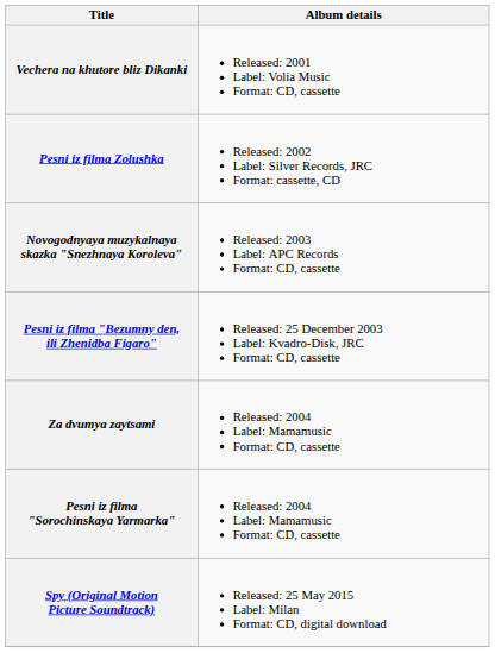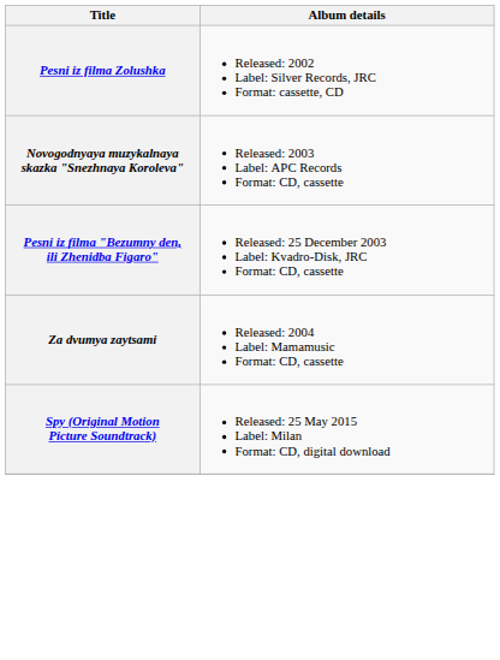- row: Vechera na khutore bliz Dikanki | Released: 2001 Label: Volia Music Format: CD, cassette
- row: Pesni iz filma "Sorochinskaya Yarmarka" | Released: 2004 Label: Mamamusic Format: CD, cassette
